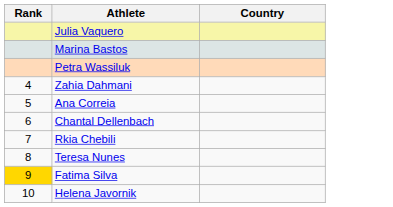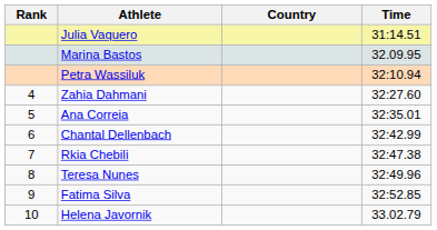+ column: Time | 31:14.51 | 32.09.95 | 32:10.94 | 32:27.60 | 32:35.01 | 32:42.99 | 32:47.38 | 32:49.96 | 32:52.85 | 33.02.79
Fatima Silva | Rank: gold background -> no background
